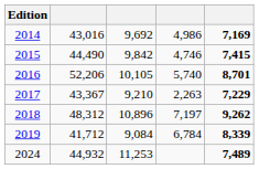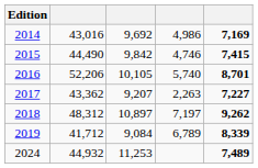2017 | column 2: 43,367 -> 43,362
2017 | column 3: 9,210 -> 9,207
2017 | column 5: 7,229 -> 7,227
2018 | column 3: 10,896 -> 10,897
2019 | column 4: 6,784 -> 6,789
